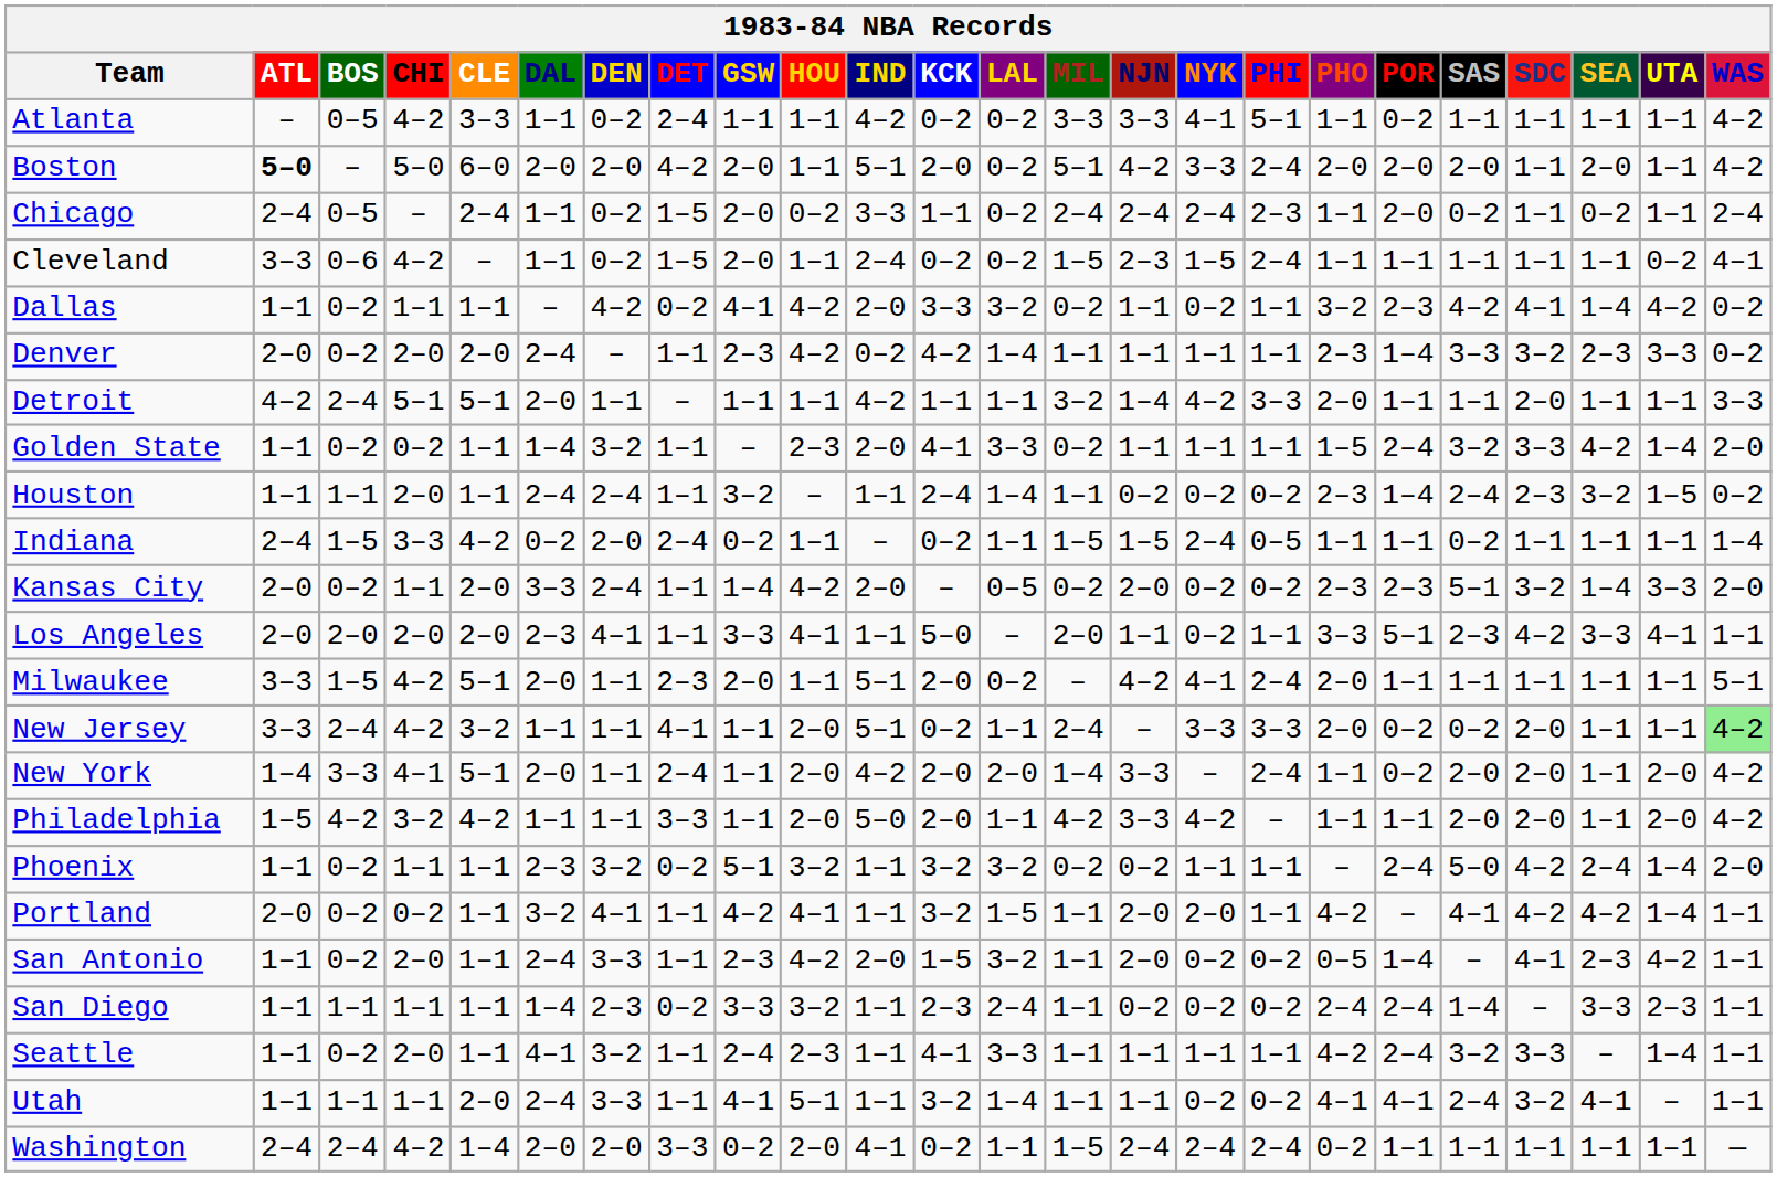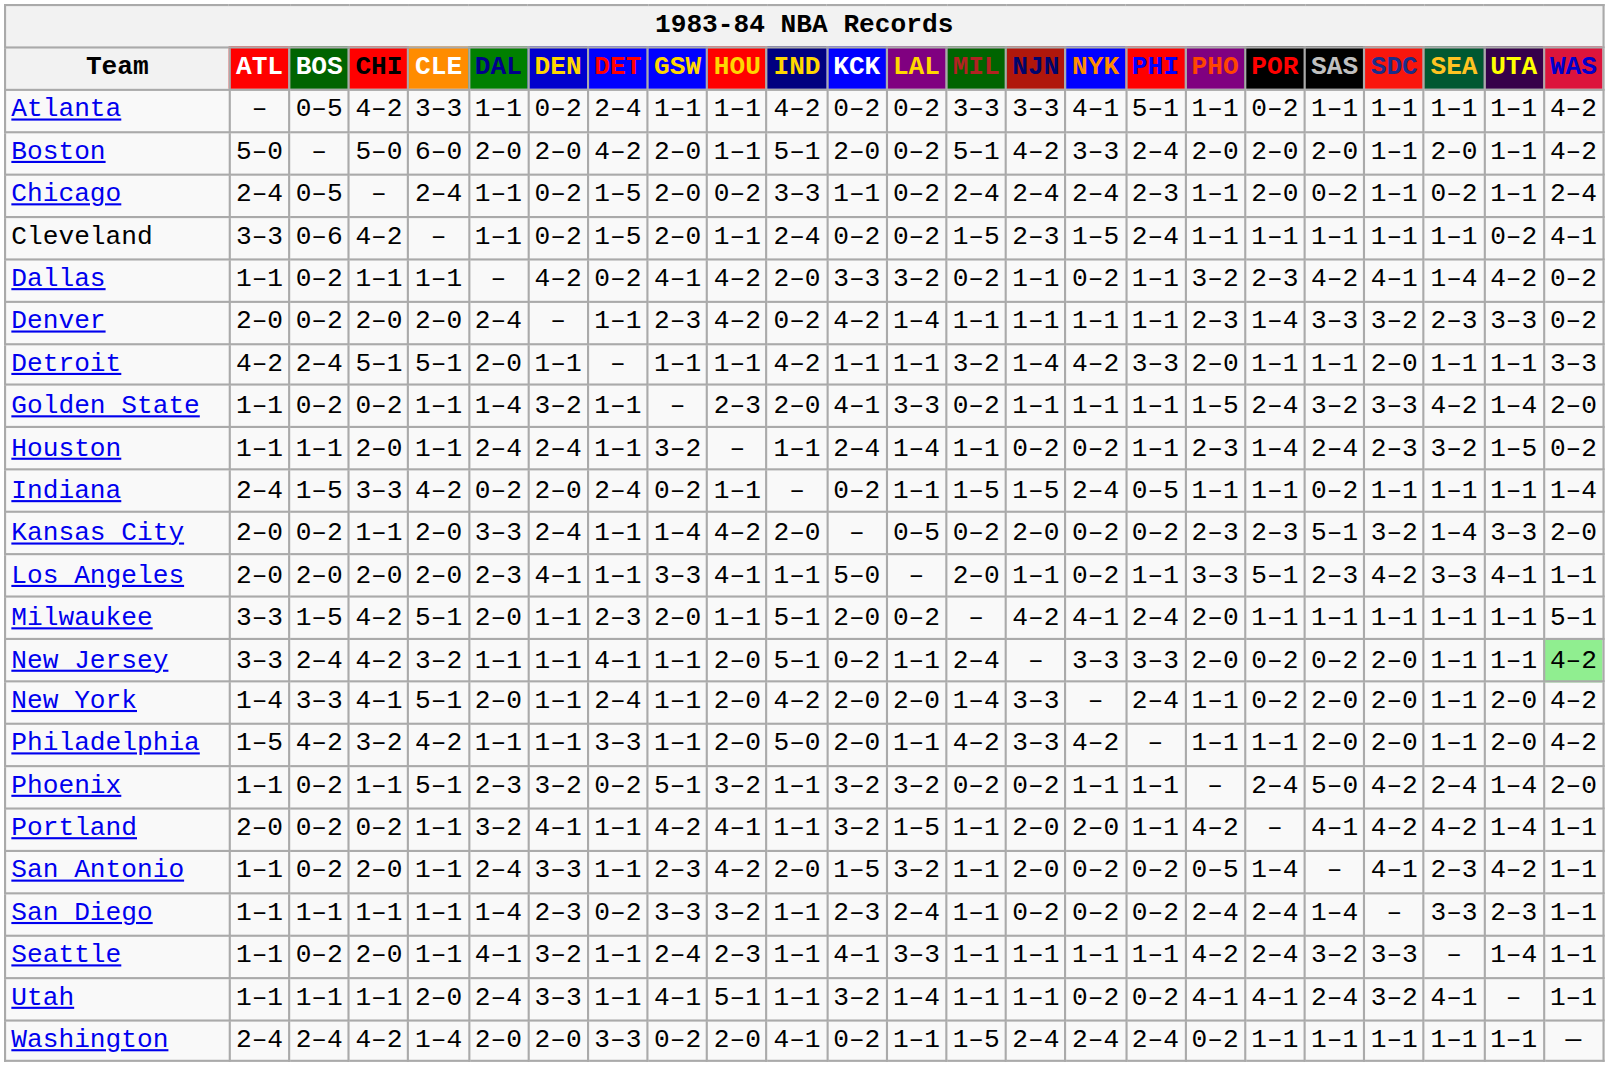Boston | ATL: bold -> normal
Houston | PHI: 0–2 -> 1–1
Phoenix | CLE: 1–1 -> 5–1
